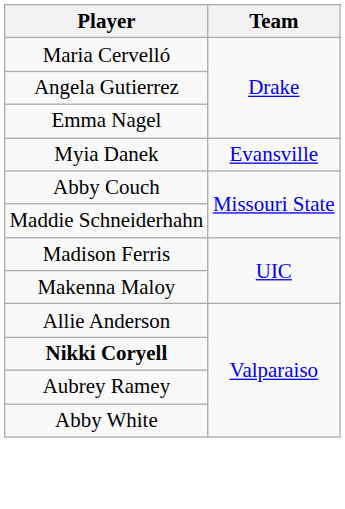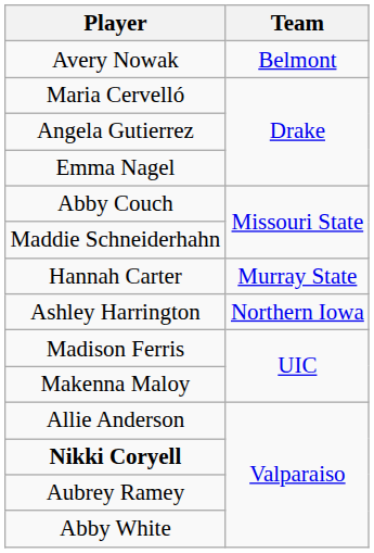+ row: Avery Nowak | Belmont
- row: Myia Danek | Evansville
+ row: Hannah Carter | Murray State
+ row: Ashley Harrington | Northern Iowa
